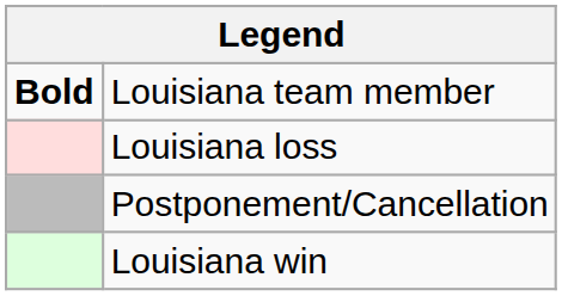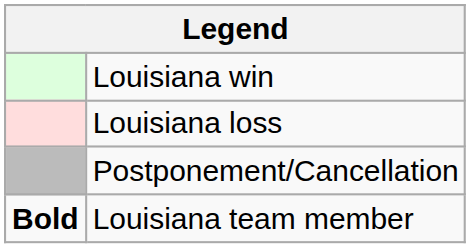rows swapped: Louisiana win <-> Louisiana team member
